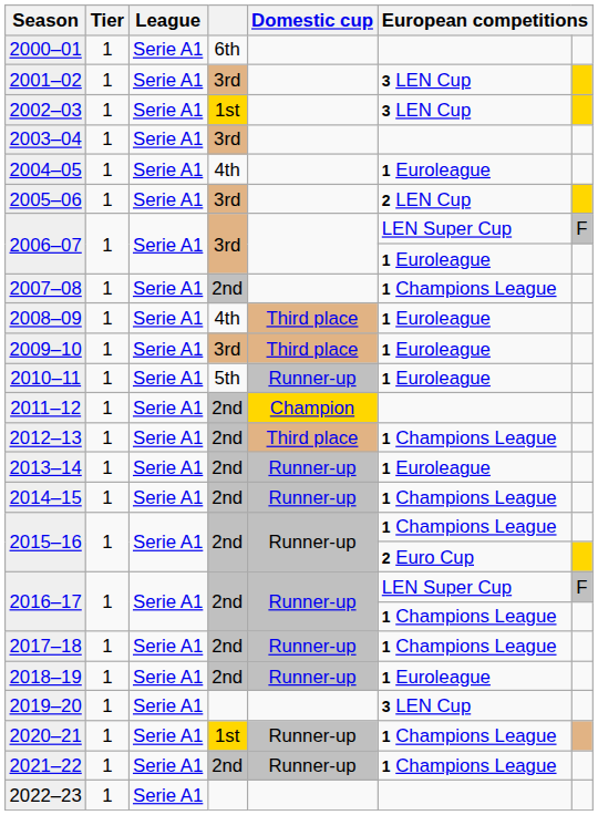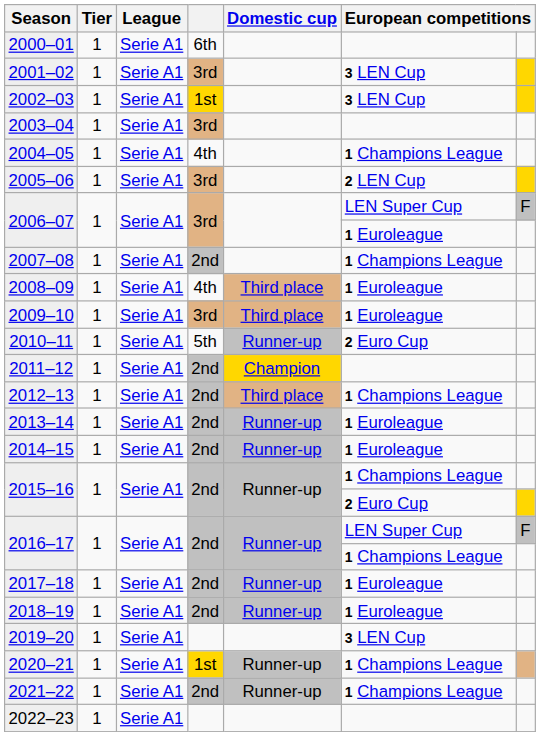2004–05 | column 6: 1 Euroleague -> 1 Champions League
2010–11 | column 6: 1 Euroleague -> 2 Euro Cup
2014–15 | column 6: 1 Champions League -> 1 Euroleague
2017–18 | column 6: 1 Champions League -> 1 Euroleague
